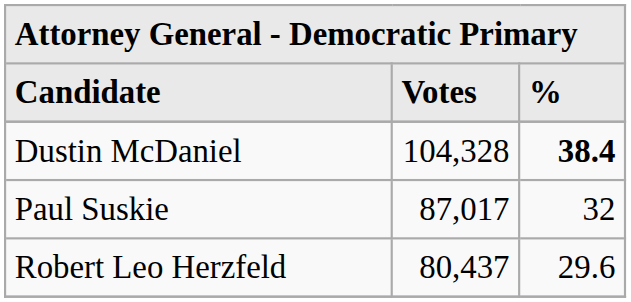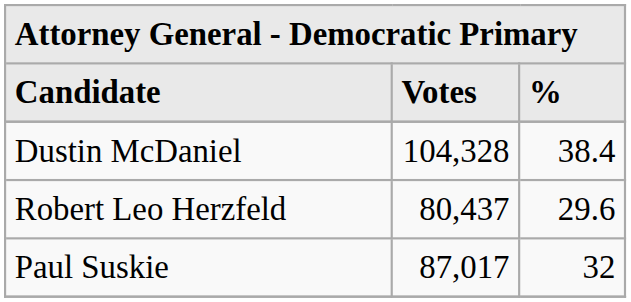Dustin McDaniel | %: bold -> normal
rows swapped: Paul Suskie <-> Robert Leo Herzfeld
